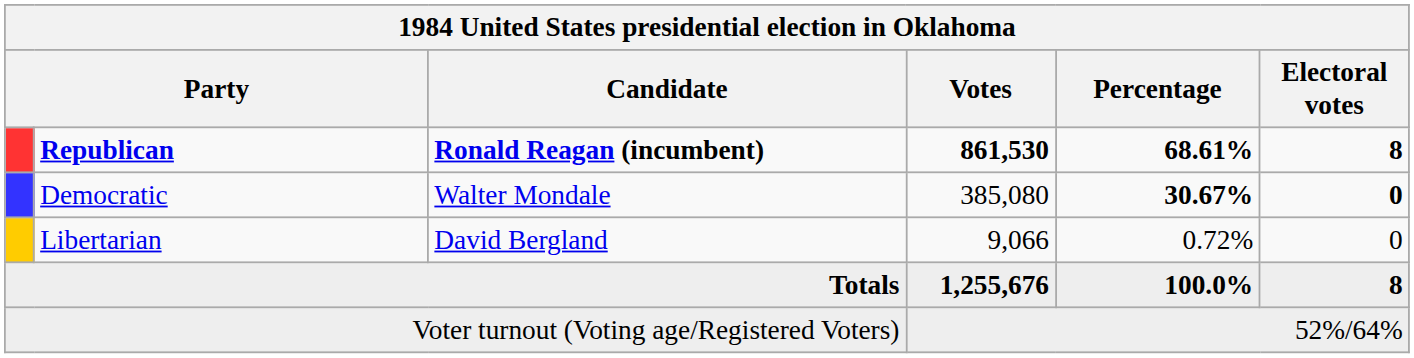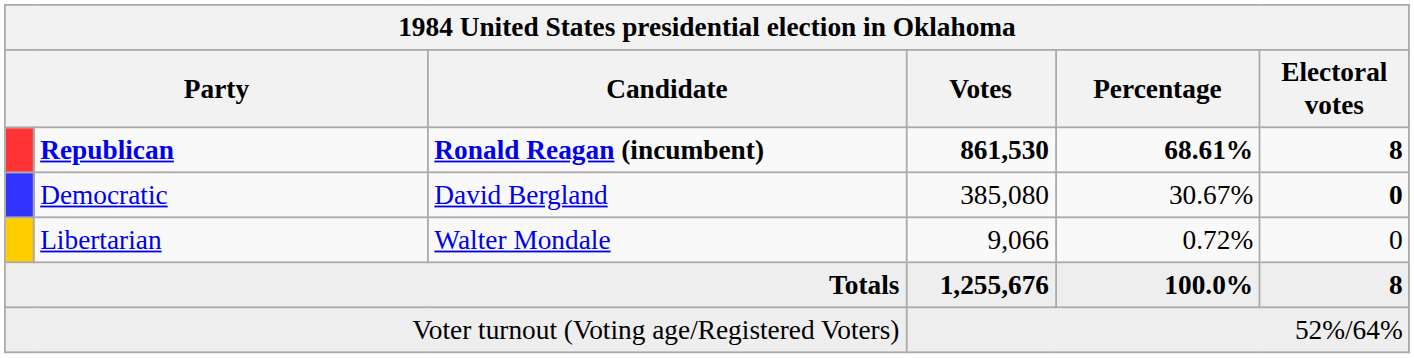Democratic | Candidate: Walter Mondale -> David Bergland
Democratic | Percentage: bold -> normal
Libertarian | Candidate: David Bergland -> Walter Mondale
